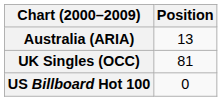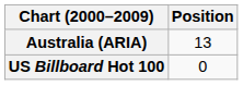- row: UK Singles (OCC) | 81
